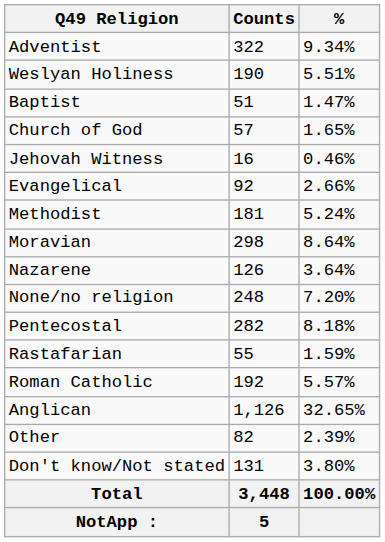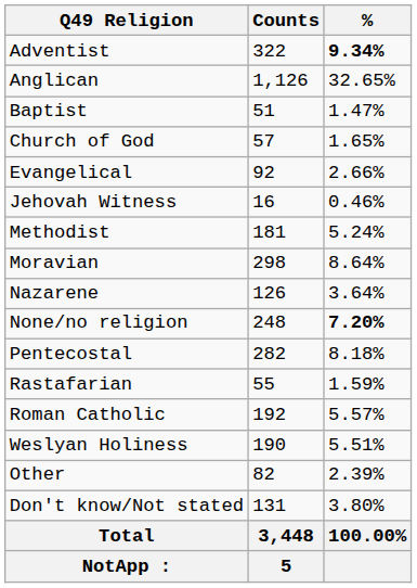Adventist | %: normal -> bold
rows swapped: Anglican <-> Weslyan Holiness
rows swapped: Evangelical <-> Jehovah Witness
None/no religion | %: normal -> bold
